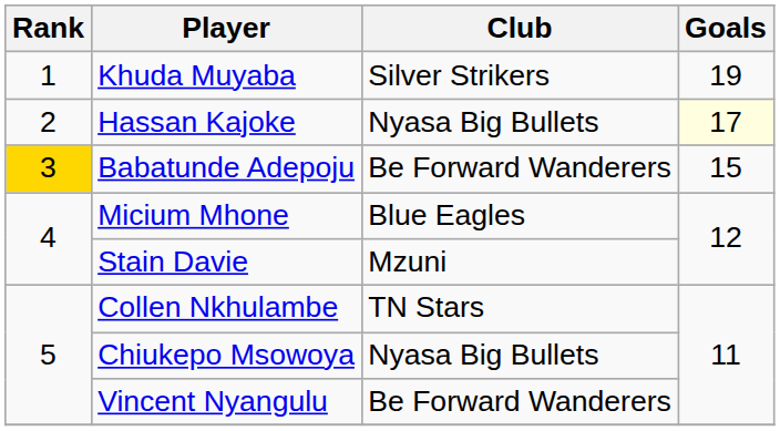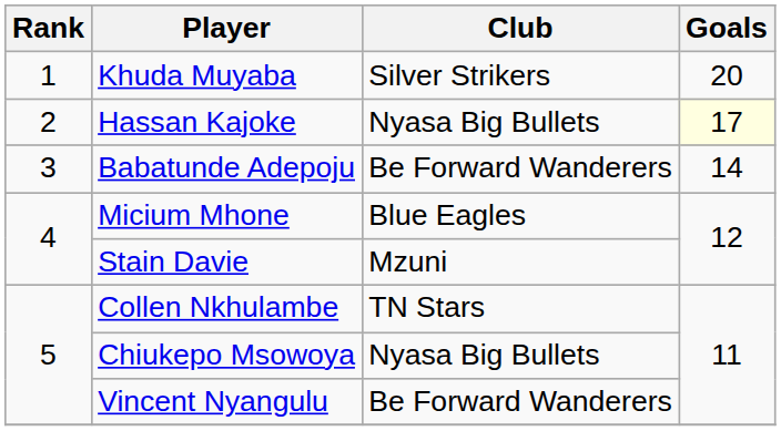Khuda Muyaba | Goals: 19 -> 20
Babatunde Adepoju | Rank: gold background -> no background
Babatunde Adepoju | Goals: 15 -> 14
